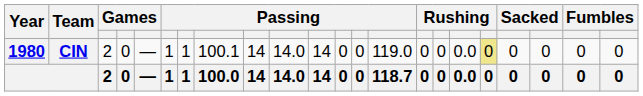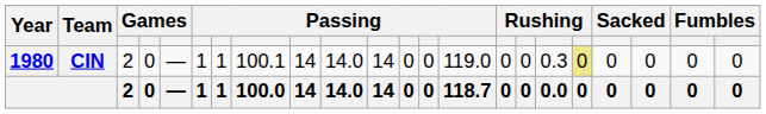CIN | column 17: 0.0 -> 0.3
